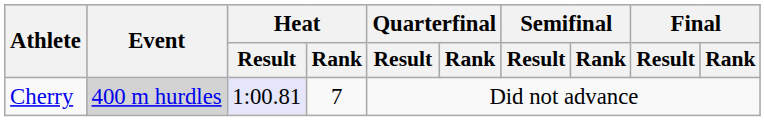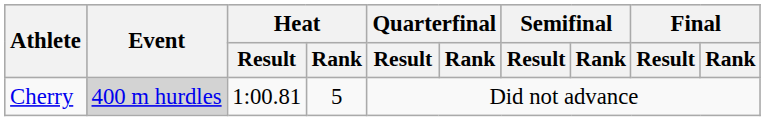Cherry | Heat / Result: lavender background -> no background
Cherry | Heat / Rank: 7 -> 5
